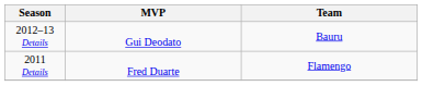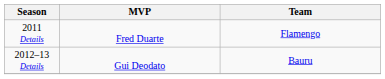rows swapped: 2011 Details <-> 2012–13 Details
